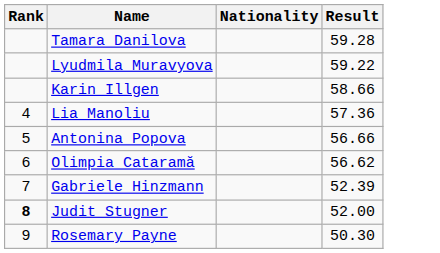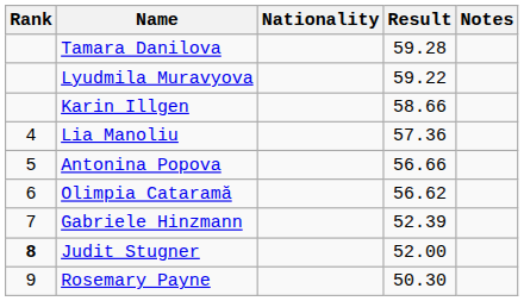+ column: Notes
